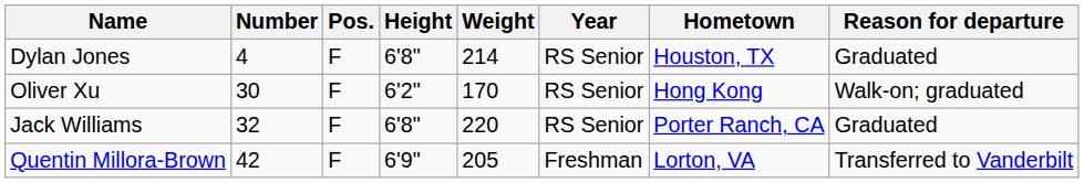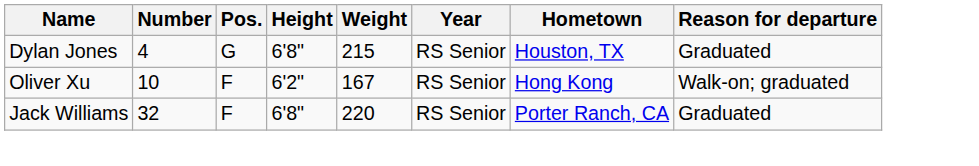Dylan Jones | Pos.: F -> G
Dylan Jones | Weight: 214 -> 215
Oliver Xu | Number: 30 -> 10
Oliver Xu | Weight: 170 -> 167
- row: Quentin Millora-Brown | 42 | F | 6'9" | 205 | Freshman | Lorton, VA | Transferred to Vanderbilt
